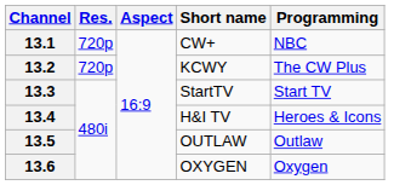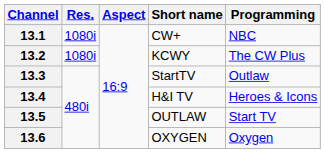13.1 | Res.: 720p -> 1080i
13.2 | Res.: 720p -> 1080i
13.3 | Programming: Start TV -> Outlaw
13.5 | Programming: Outlaw -> Start TV
